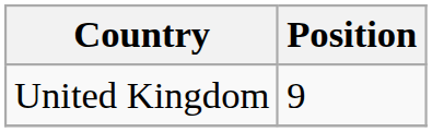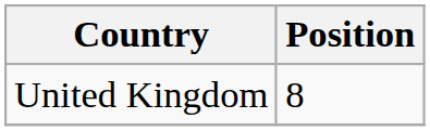United Kingdom | Position: 9 -> 8
